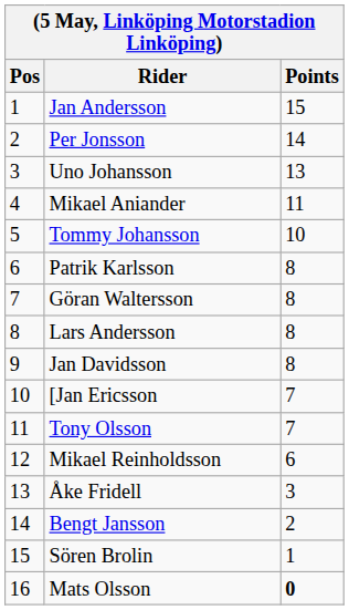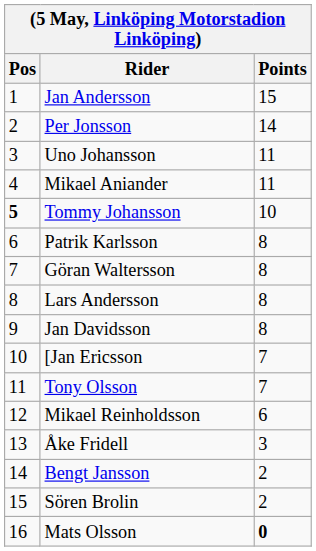Uno Johansson | Points: 13 -> 11
Tommy Johansson | Pos: normal -> bold
Sören Brolin | Points: 1 -> 2
